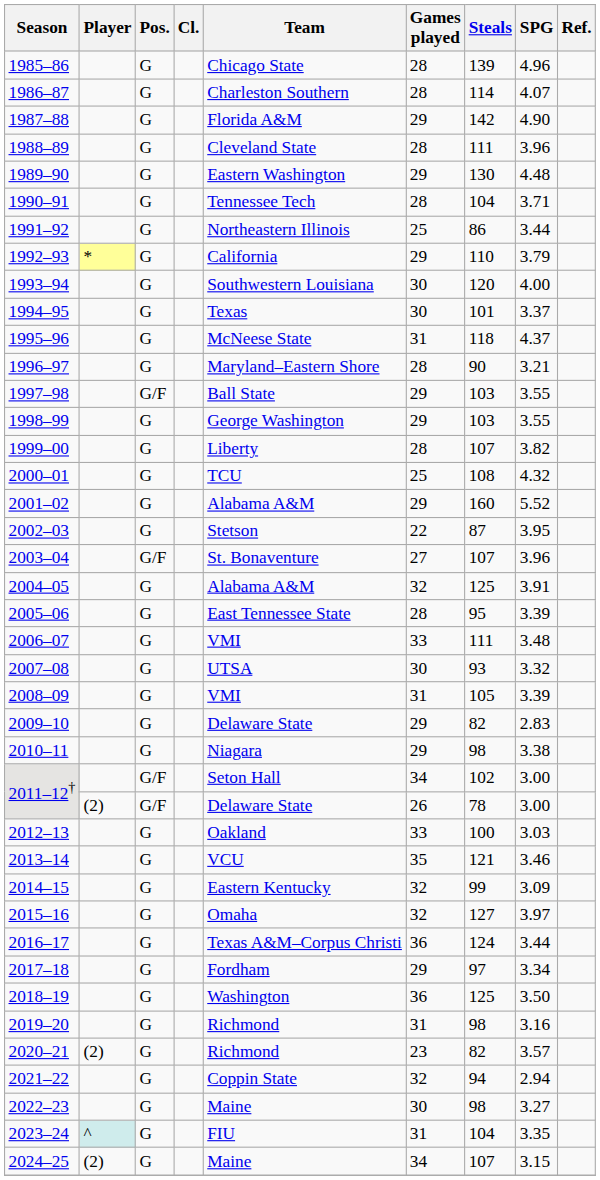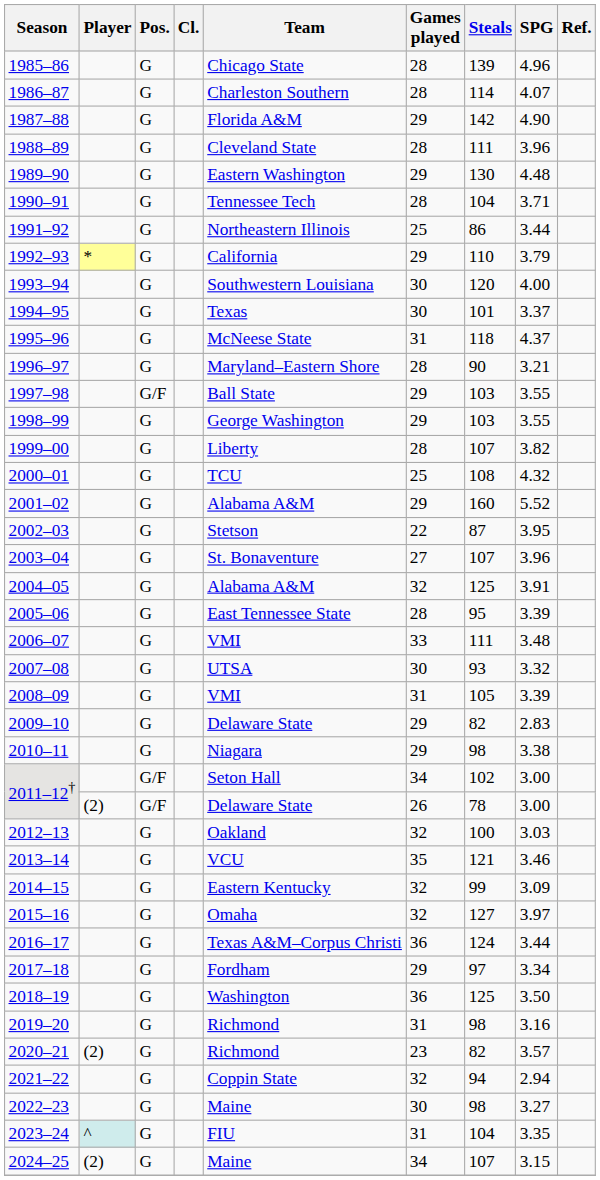2003–04 | Pos.: G/F -> G
2012–13 | Games played: 33 -> 32
